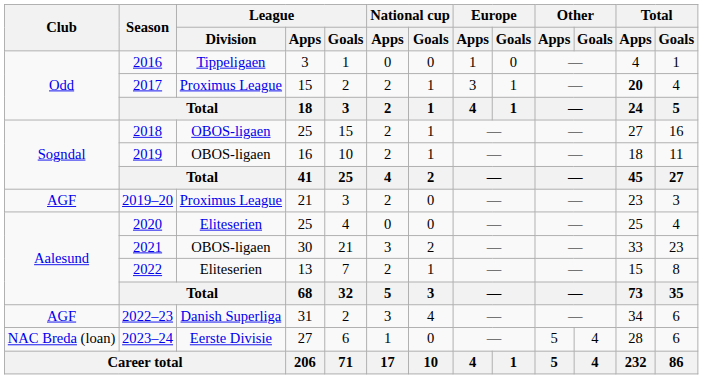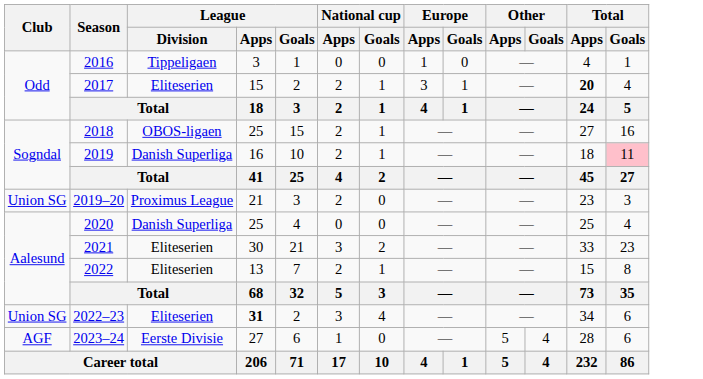2017 | League / Division: Proximus League -> Eliteserien
2019 | League / Division: OBOS-ligaen -> Danish Superliga
2019 | Total / Goals: no background -> pink background
2019–20 | Club: AGF -> Union SG
2020 | League / Division: Eliteserien -> Danish Superliga
2021 | League / Division: OBOS-ligaen -> Eliteserien
2022–23 | Club: AGF -> Union SG
2022–23 | League / Division: Danish Superliga -> Eliteserien
2022–23 | League / Apps: normal -> bold
2023–24 | Club: NAC Breda (loan) -> AGF
